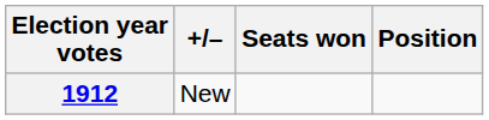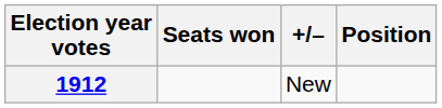columns swapped: Seats won <-> +/–
